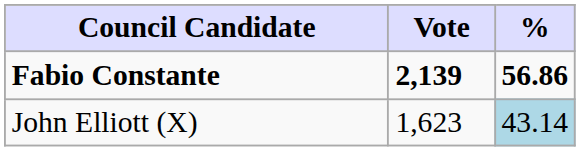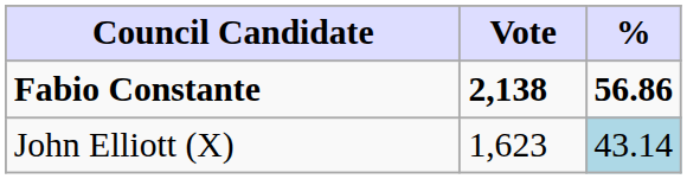Fabio Constante | Vote: 2,139 -> 2,138
